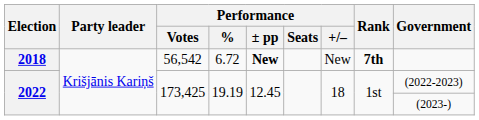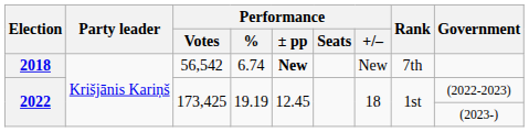2018 | Performance / %: 6.72 -> 6.74
2018 | Rank: bold -> normal
